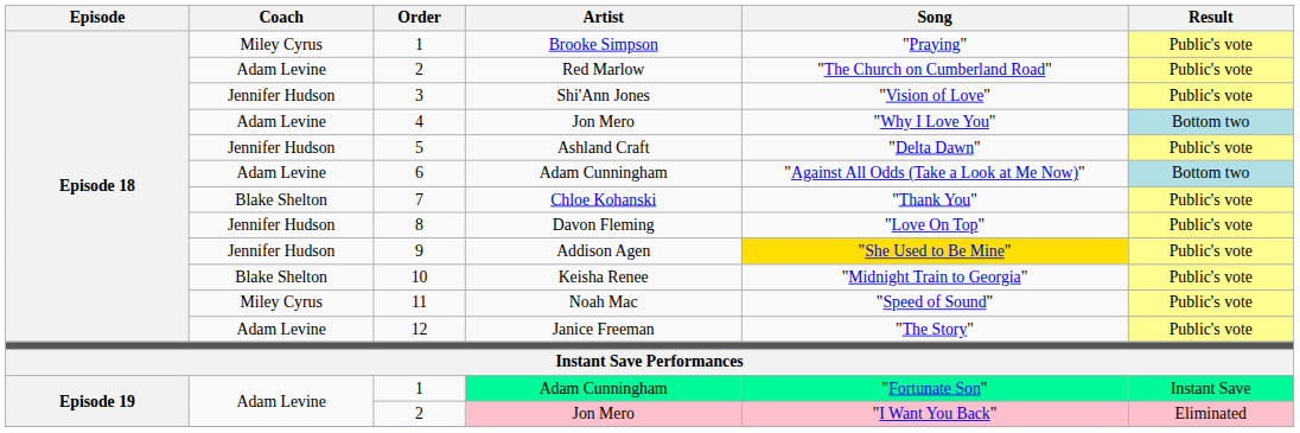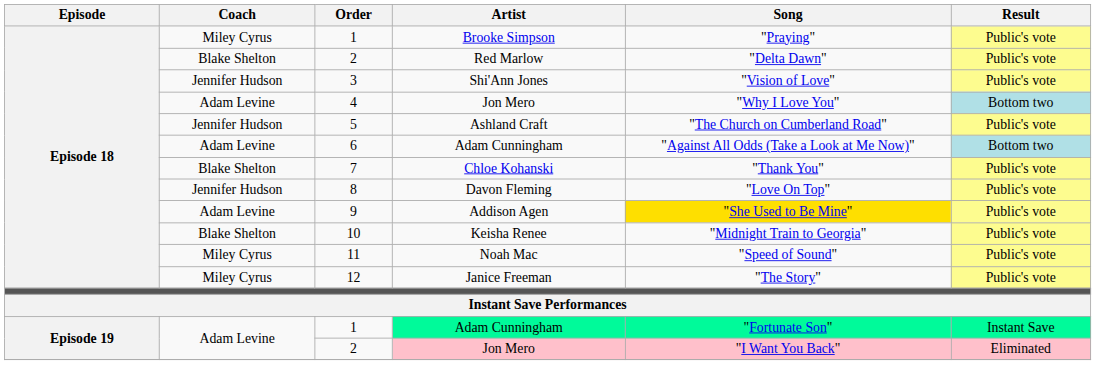2 / Red Marlow | Coach: Adam Levine -> Blake Shelton
2 / Red Marlow | Song: "The Church on Cumberland Road" -> "Delta Dawn"
5 | Song: "Delta Dawn" -> "The Church on Cumberland Road"
9 | Coach: Jennifer Hudson -> Adam Levine
12 | Coach: Adam Levine -> Miley Cyrus
